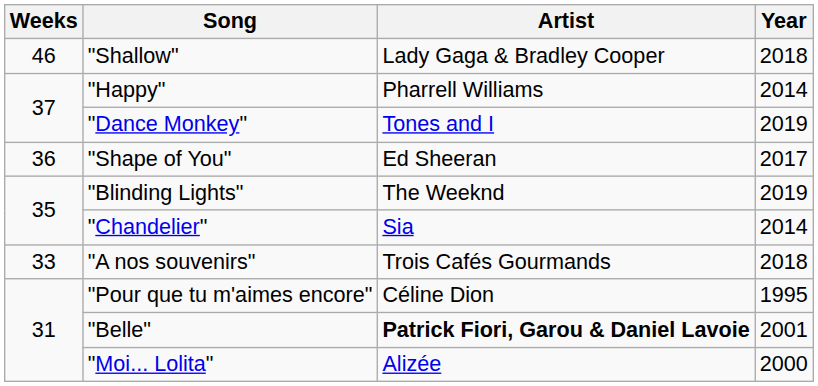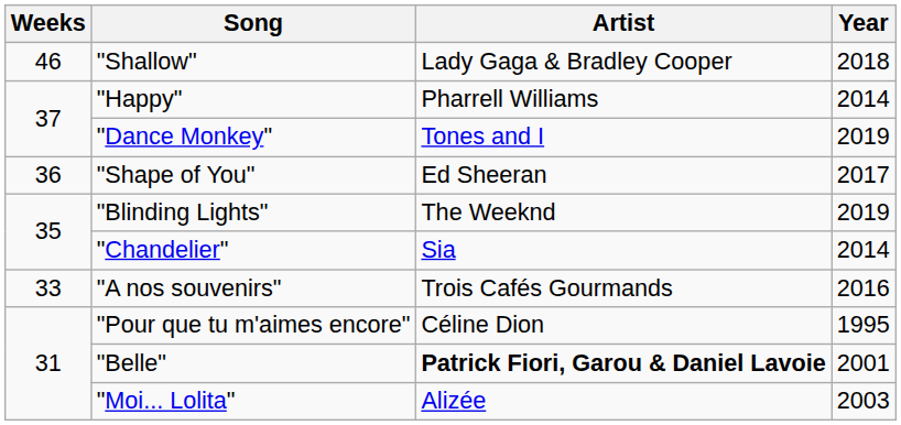"A nos souvenirs" | Year: 2018 -> 2016
"Moi... Lolita" | Year: 2000 -> 2003
